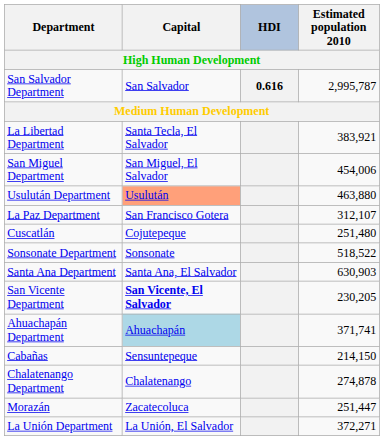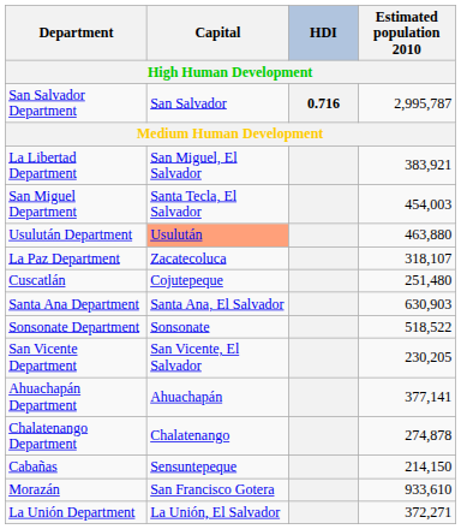San Salvador Department | HDI: 0.616 -> 0.716
La Libertad Department | Capital: Santa Tecla, El Salvador -> San Miguel, El Salvador
San Miguel Department | Capital: San Miguel, El Salvador -> Santa Tecla, El Salvador
San Miguel Department | Estimated population 2010: 454,006 -> 454,003
La Paz Department | Capital: San Francisco Gotera -> Zacatecoluca
La Paz Department | Estimated population 2010: 312,107 -> 318,107
rows swapped: Sonsonate Department <-> Santa Ana Department
San Vicente Department | Capital: bold -> normal
Ahuachapán Department | Capital: lightblue background -> no background
Ahuachapán Department | Estimated population 2010: 371,741 -> 377,141
rows swapped: Cabañas <-> Chalatenango Department
Morazán | Capital: Zacatecoluca -> San Francisco Gotera
Morazán | Estimated population 2010: 251,447 -> 933,610
